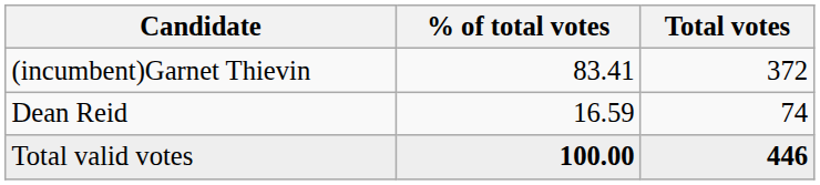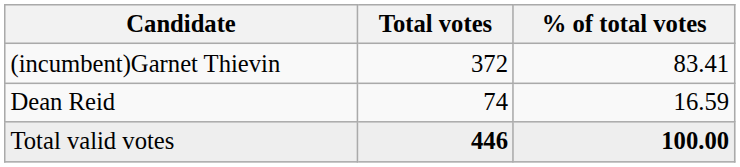columns swapped: Total votes <-> % of total votes
